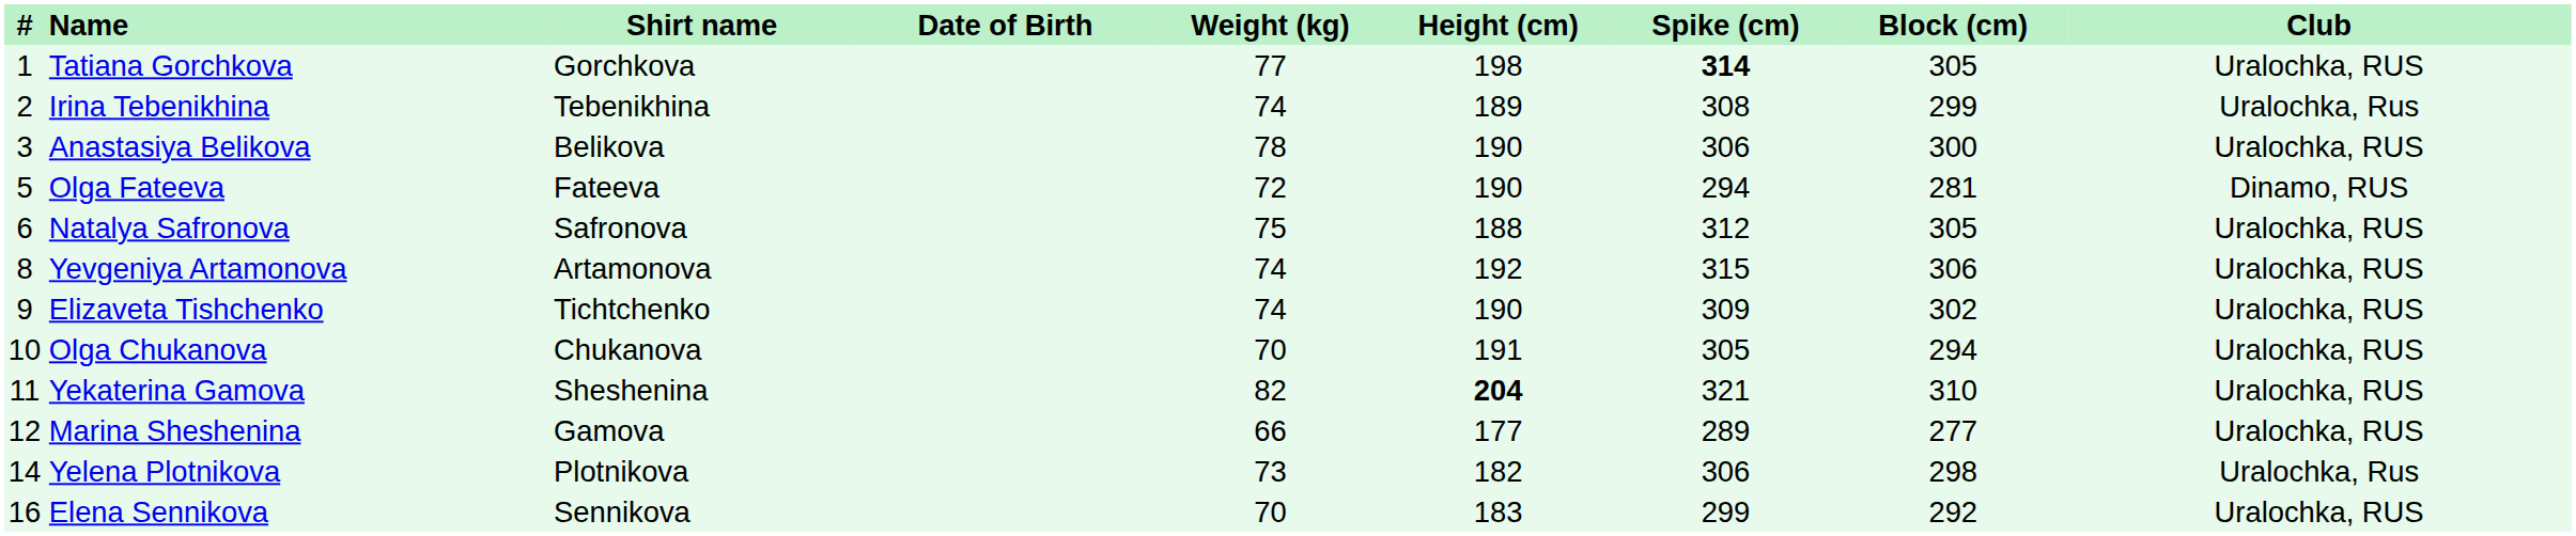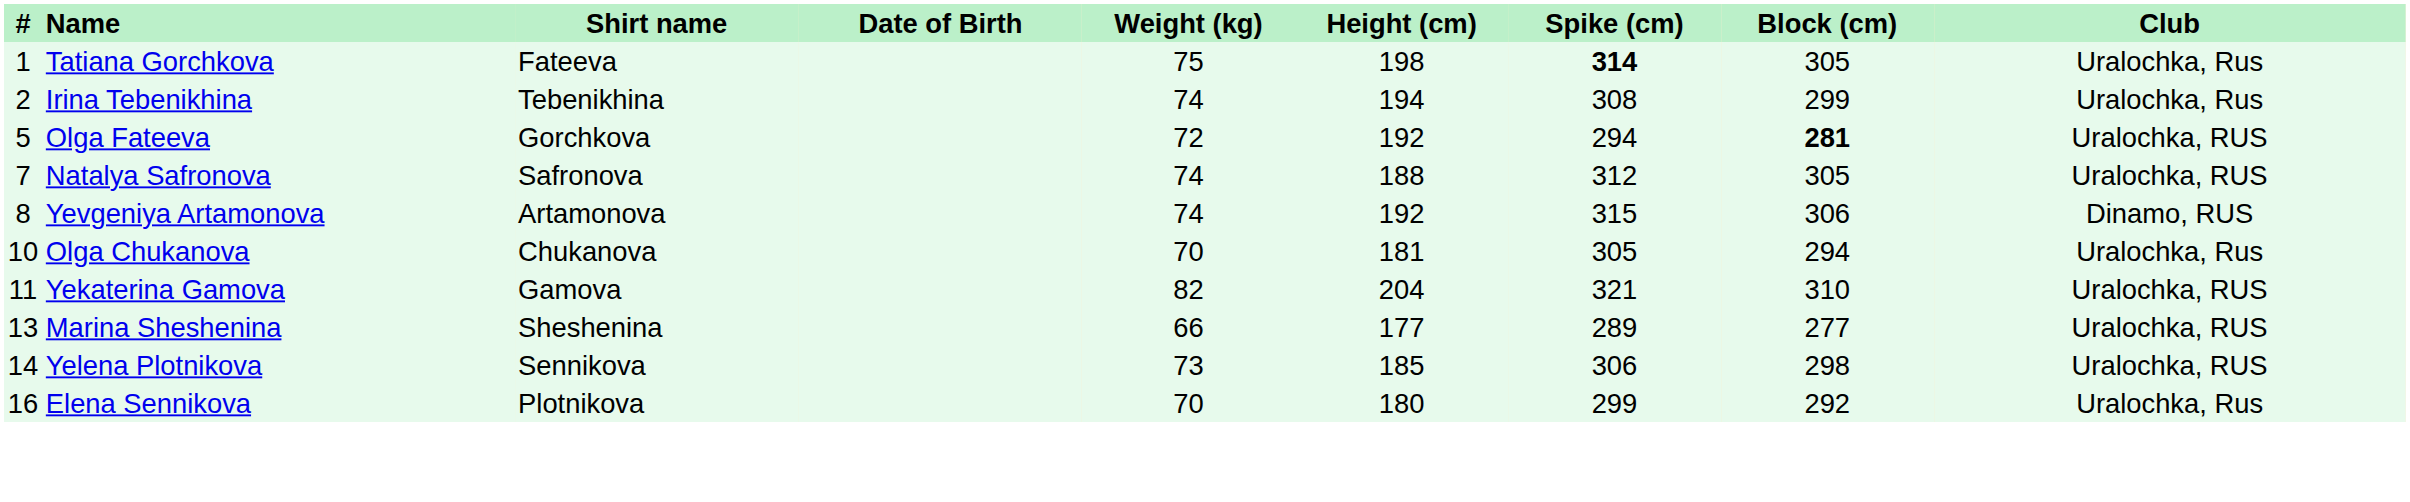Tatiana Gorchkova | Shirt name: Gorchkova -> Fateeva
Tatiana Gorchkova | Weight (kg): 77 -> 75
Tatiana Gorchkova | Club: Uralochka, RUS -> Uralochka, Rus
Irina Tebenikhina | Height (cm): 189 -> 194
- row: 3 | Anastasiya Belikova | Belikova | 78 | 190 | 306 | 300 | Uralochka, RUS
Olga Fateeva | Shirt name: Fateeva -> Gorchkova
Olga Fateeva | Height (cm): 190 -> 192
Olga Fateeva | Block (cm): normal -> bold
Olga Fateeva | Club: Dinamo, RUS -> Uralochka, RUS
Natalya Safronova | #: 6 -> 7
Natalya Safronova | Weight (kg): 75 -> 74
Yevgeniya Artamonova | Club: Uralochka, RUS -> Dinamo, RUS
- row: 9 | Elizaveta Tishchenko | Tichtchenko | 74 | 190 | 309 | 302 | Uralochka, RUS
Olga Chukanova | Height (cm): 191 -> 181
Olga Chukanova | Club: Uralochka, RUS -> Uralochka, Rus
Yekaterina Gamova | Shirt name: Sheshenina -> Gamova
Yekaterina Gamova | Height (cm): bold -> normal
Marina Sheshenina | #: 12 -> 13
Marina Sheshenina | Shirt name: Gamova -> Sheshenina
Yelena Plotnikova | Shirt name: Plotnikova -> Sennikova
Yelena Plotnikova | Height (cm): 182 -> 185
Yelena Plotnikova | Club: Uralochka, Rus -> Uralochka, RUS
Elena Sennikova | Shirt name: Sennikova -> Plotnikova
Elena Sennikova | Height (cm): 183 -> 180
Elena Sennikova | Club: Uralochka, RUS -> Uralochka, Rus
